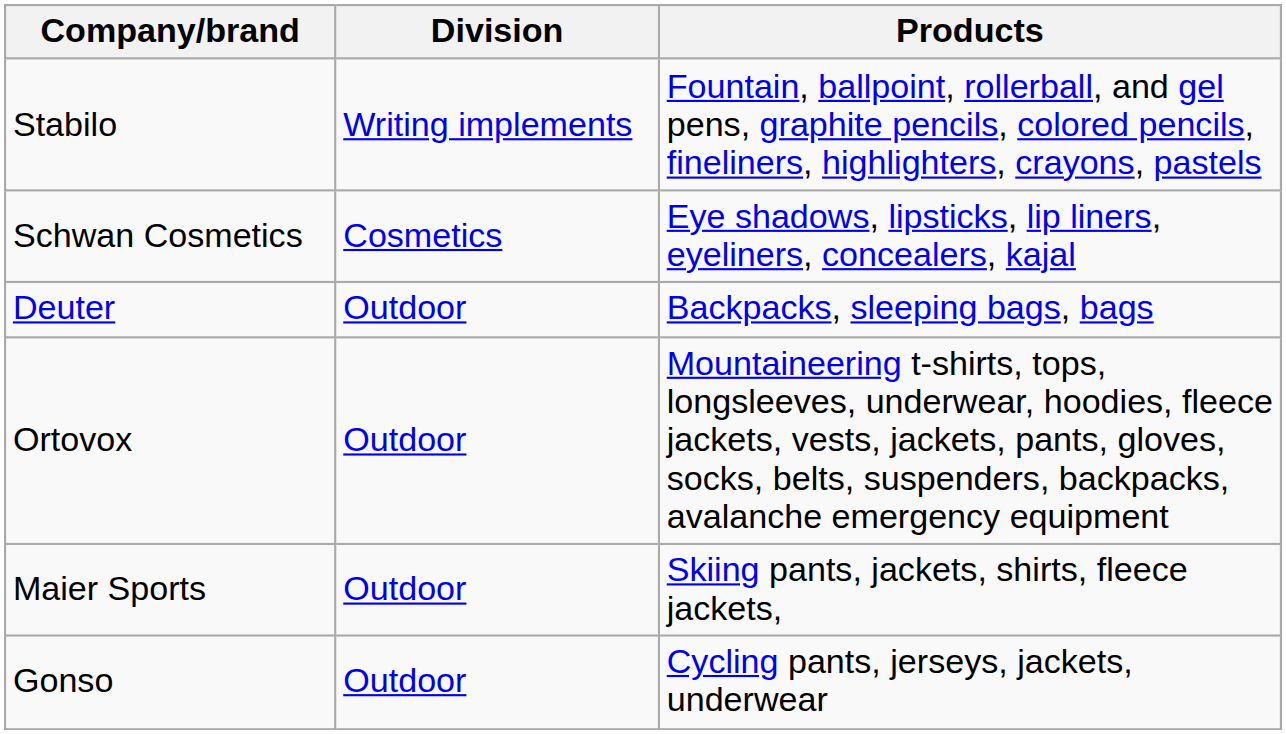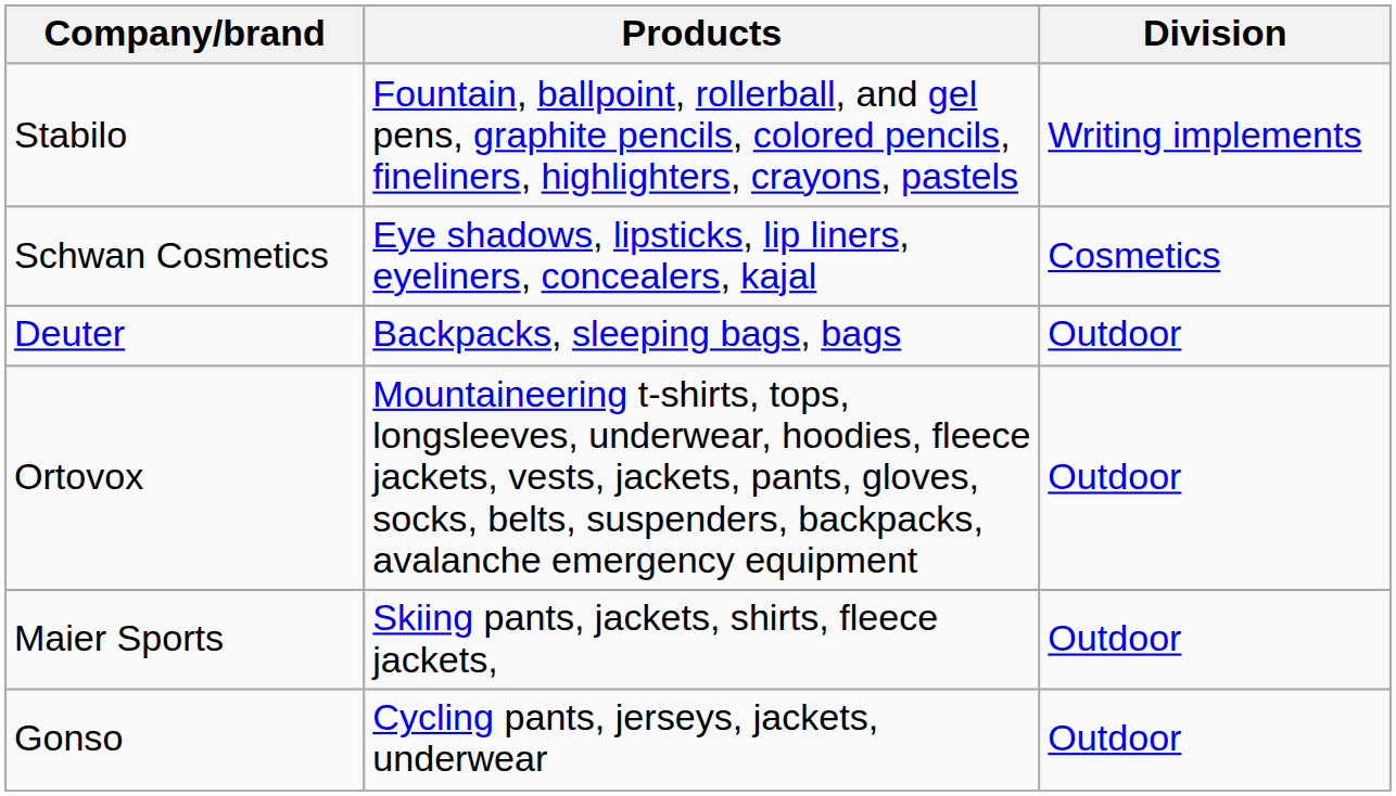columns swapped: Division <-> Products
